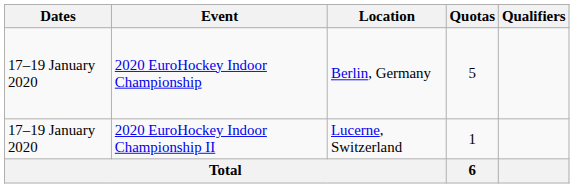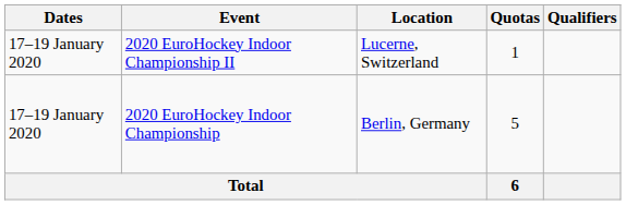rows swapped: 2020 EuroHockey Indoor Championship <-> 2020 EuroHockey Indoor Championship II
